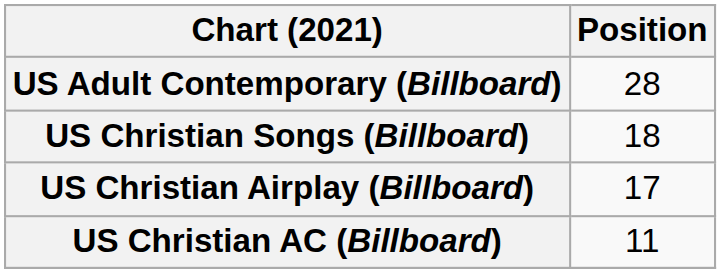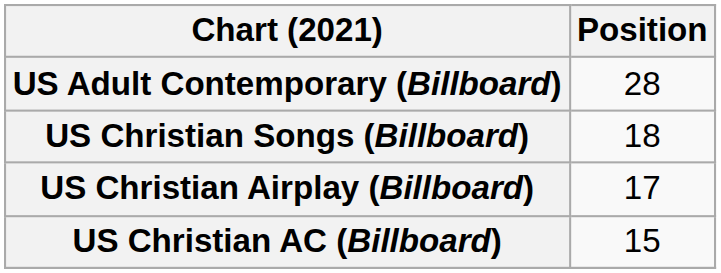US Christian AC (Billboard) | Position: 11 -> 15
